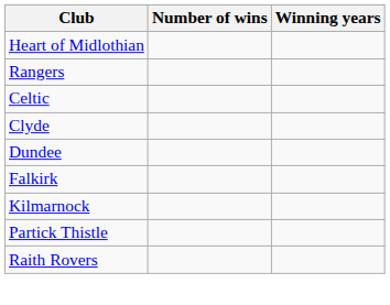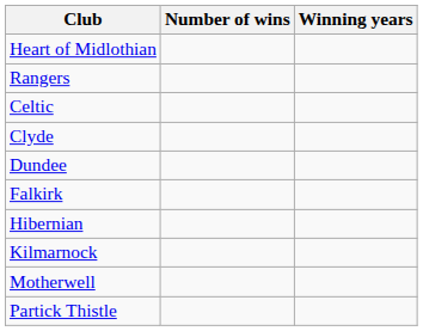+ row: Hibernian
+ row: Motherwell
- row: Raith Rovers
